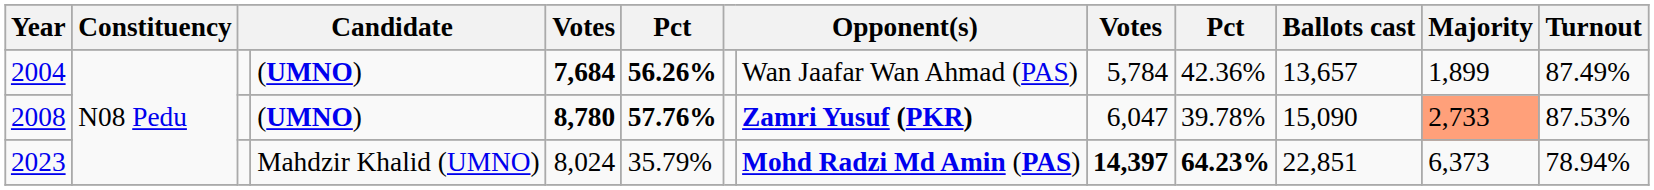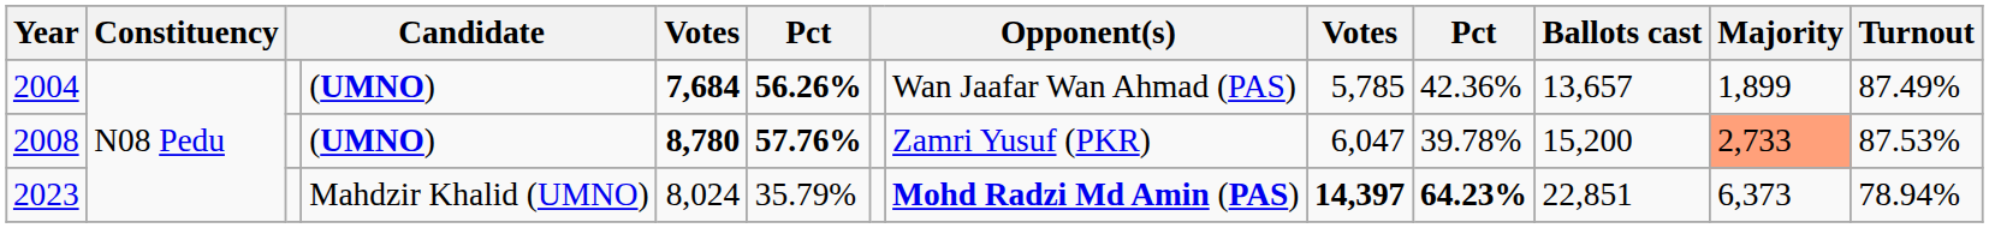2004 | column 9: 5,784 -> 5,785
2008 | column 8: bold -> normal
2008 | Ballots cast: 15,090 -> 15,200
